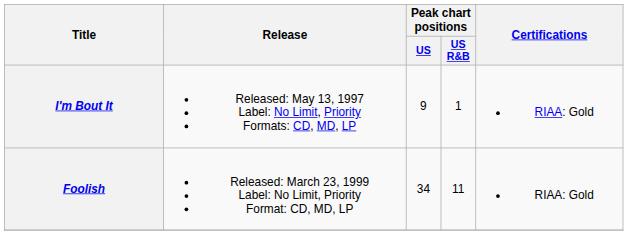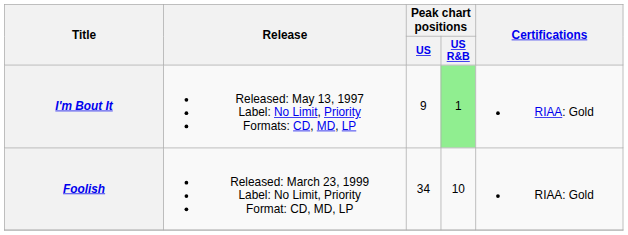I'm Bout It | Peak chart positions / US R&B: no background -> lightgreen background
Foolish | Peak chart positions / US R&B: 11 -> 10
